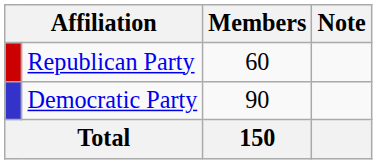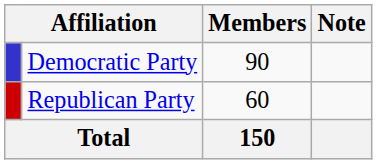rows swapped: Democratic Party <-> Republican Party
